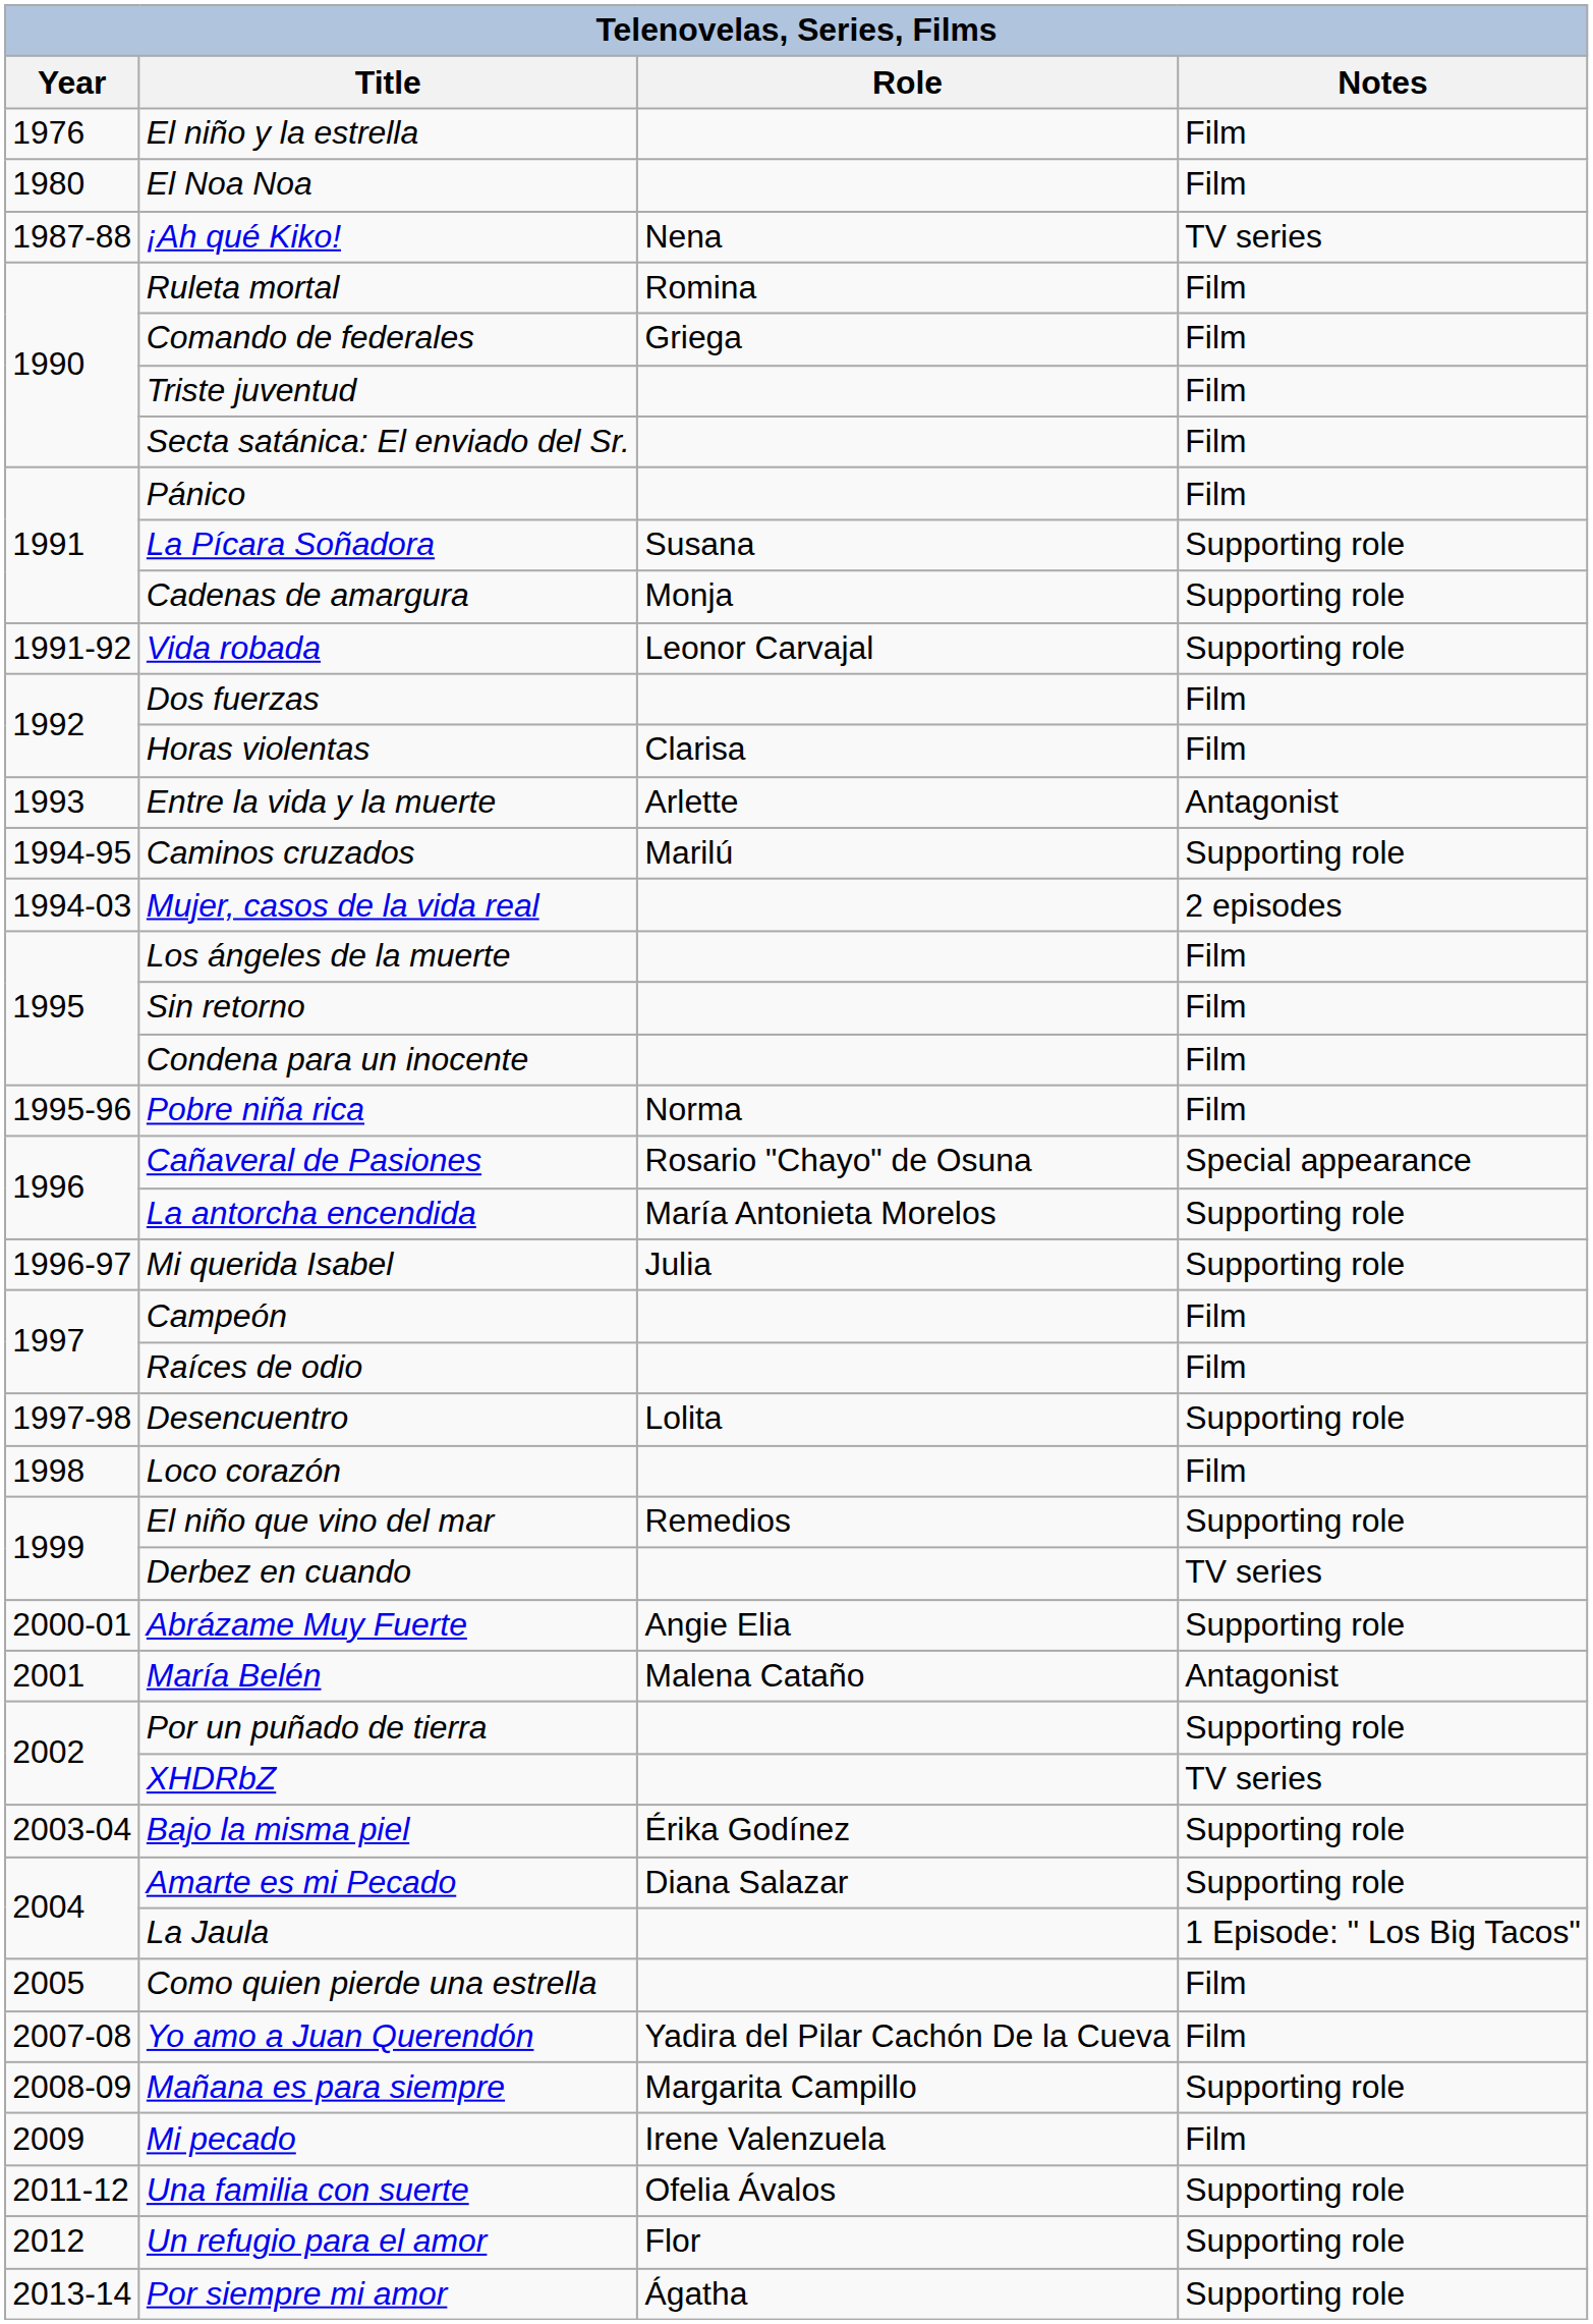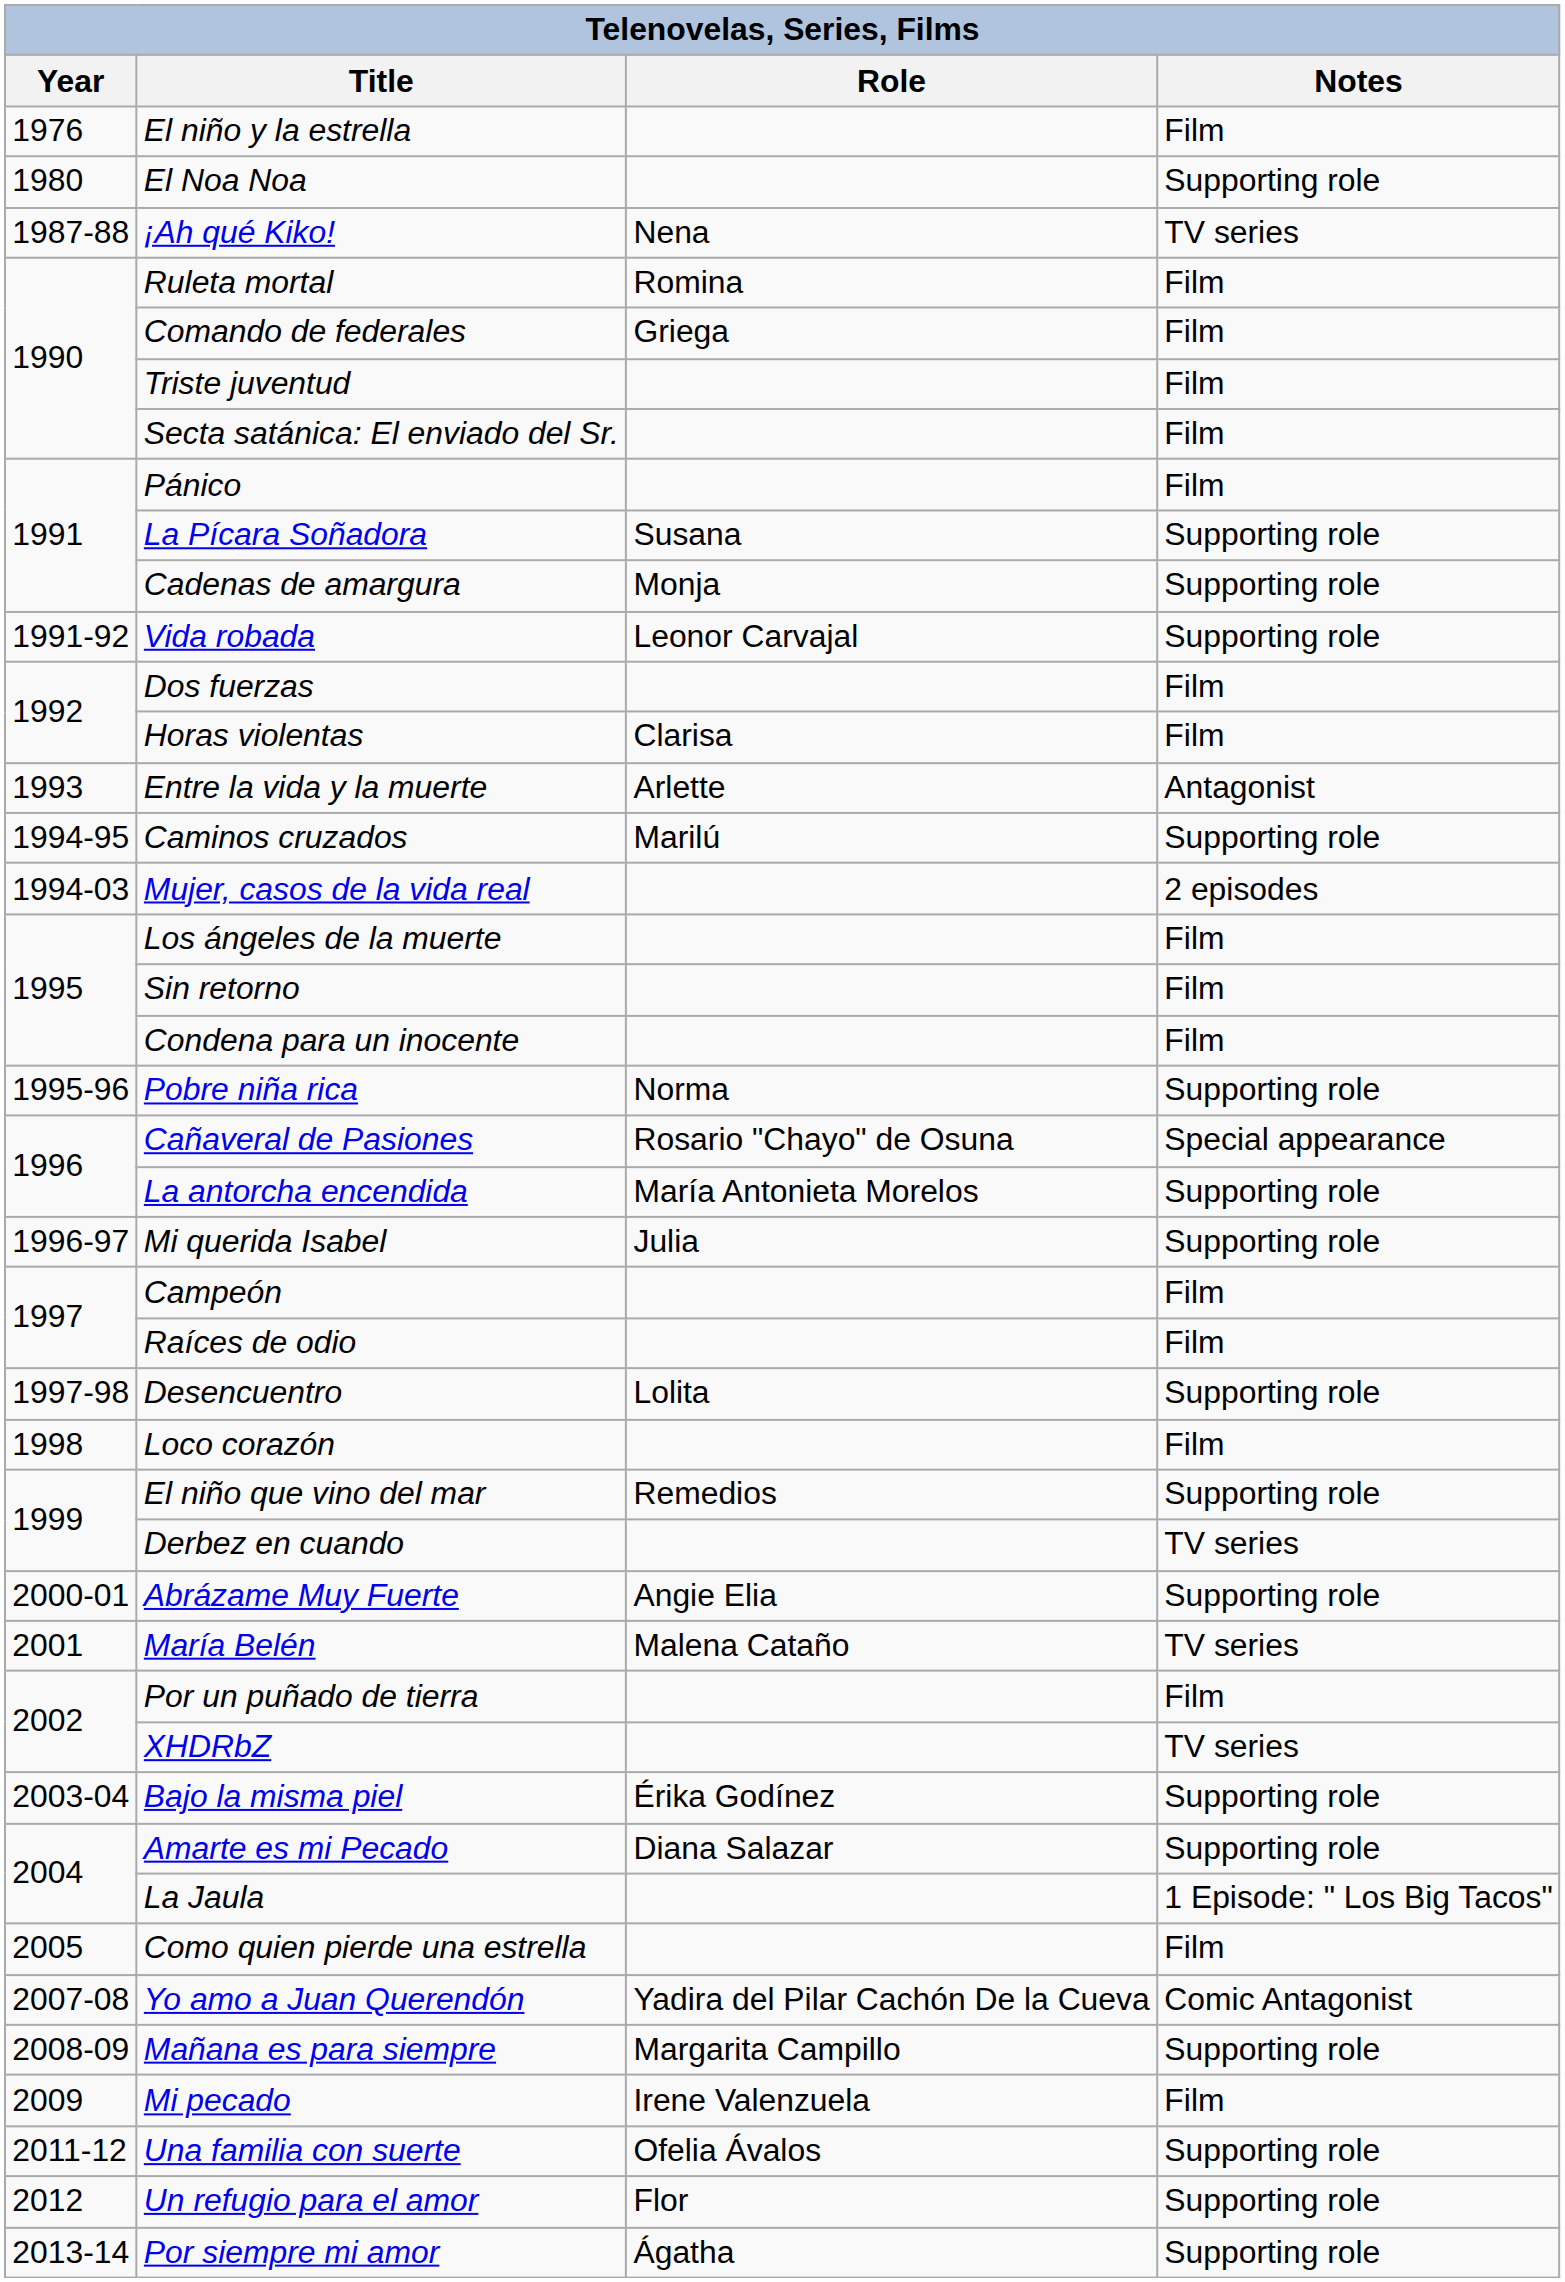El Noa Noa | Notes: Film -> Supporting role
Pobre niña rica | Notes: Film -> Supporting role
María Belén | Notes: Antagonist -> TV series
Por un puñado de tierra | Notes: Supporting role -> Film
Yo amo a Juan Querendón | Notes: Film -> Comic Antagonist
